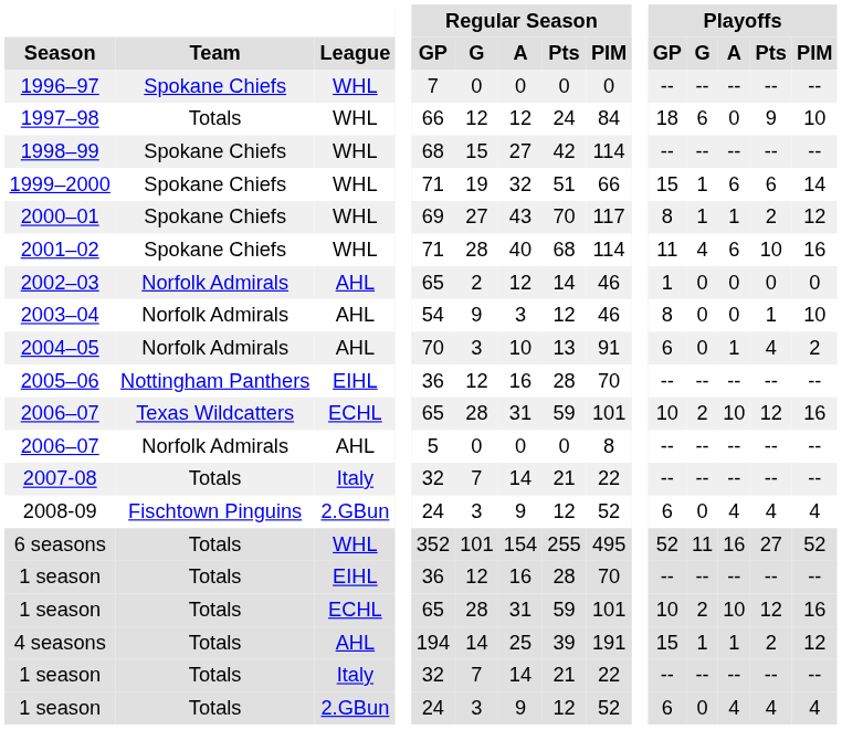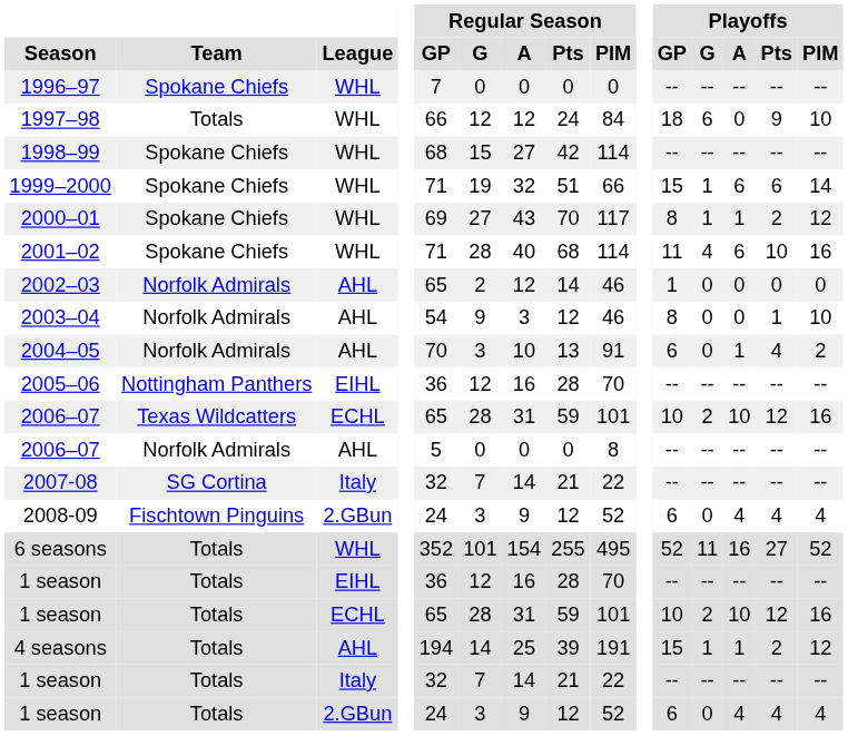2007-08 | Team: Totals -> SG Cortina
